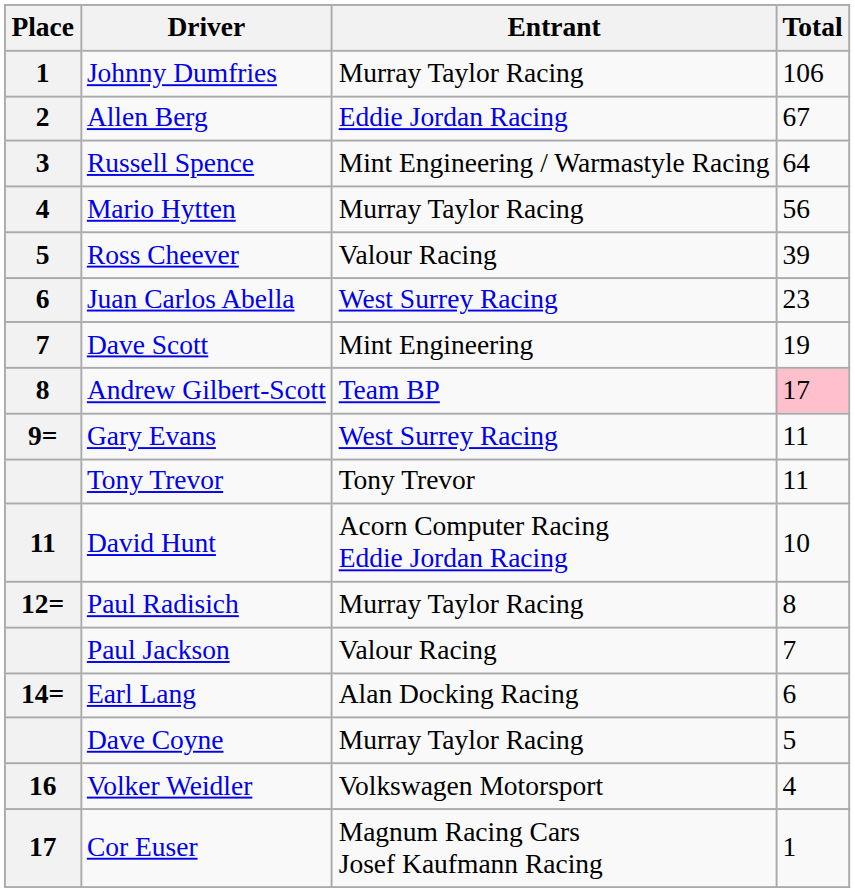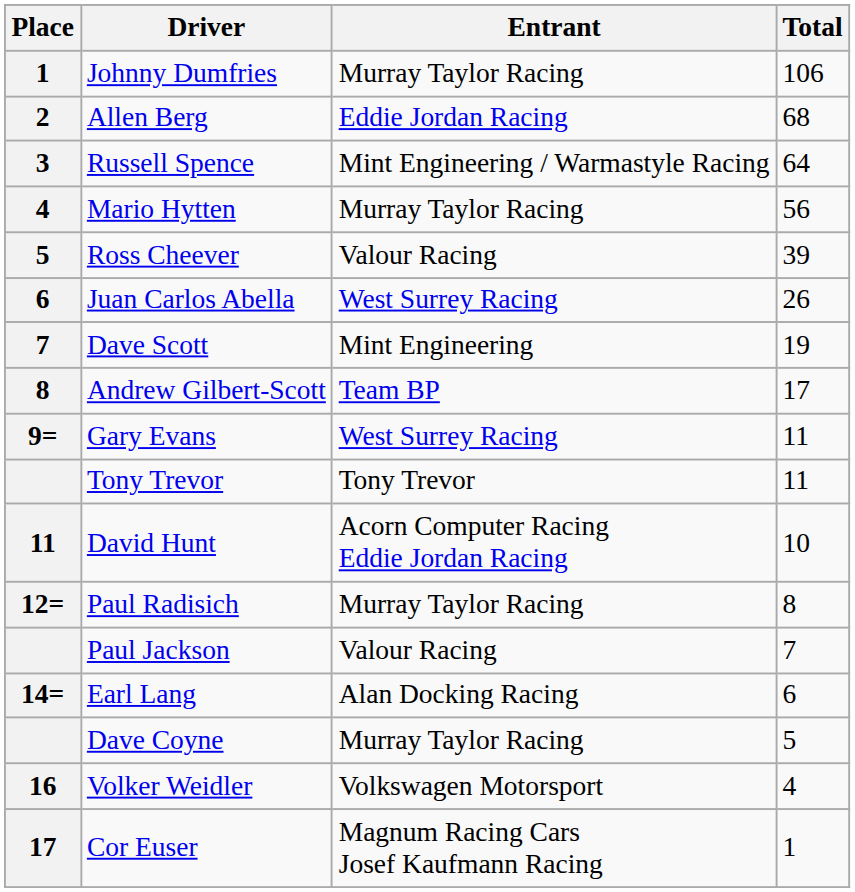Allen Berg | Total: 67 -> 68
Juan Carlos Abella | Total: 23 -> 26
Andrew Gilbert-Scott | Total: pink background -> no background
